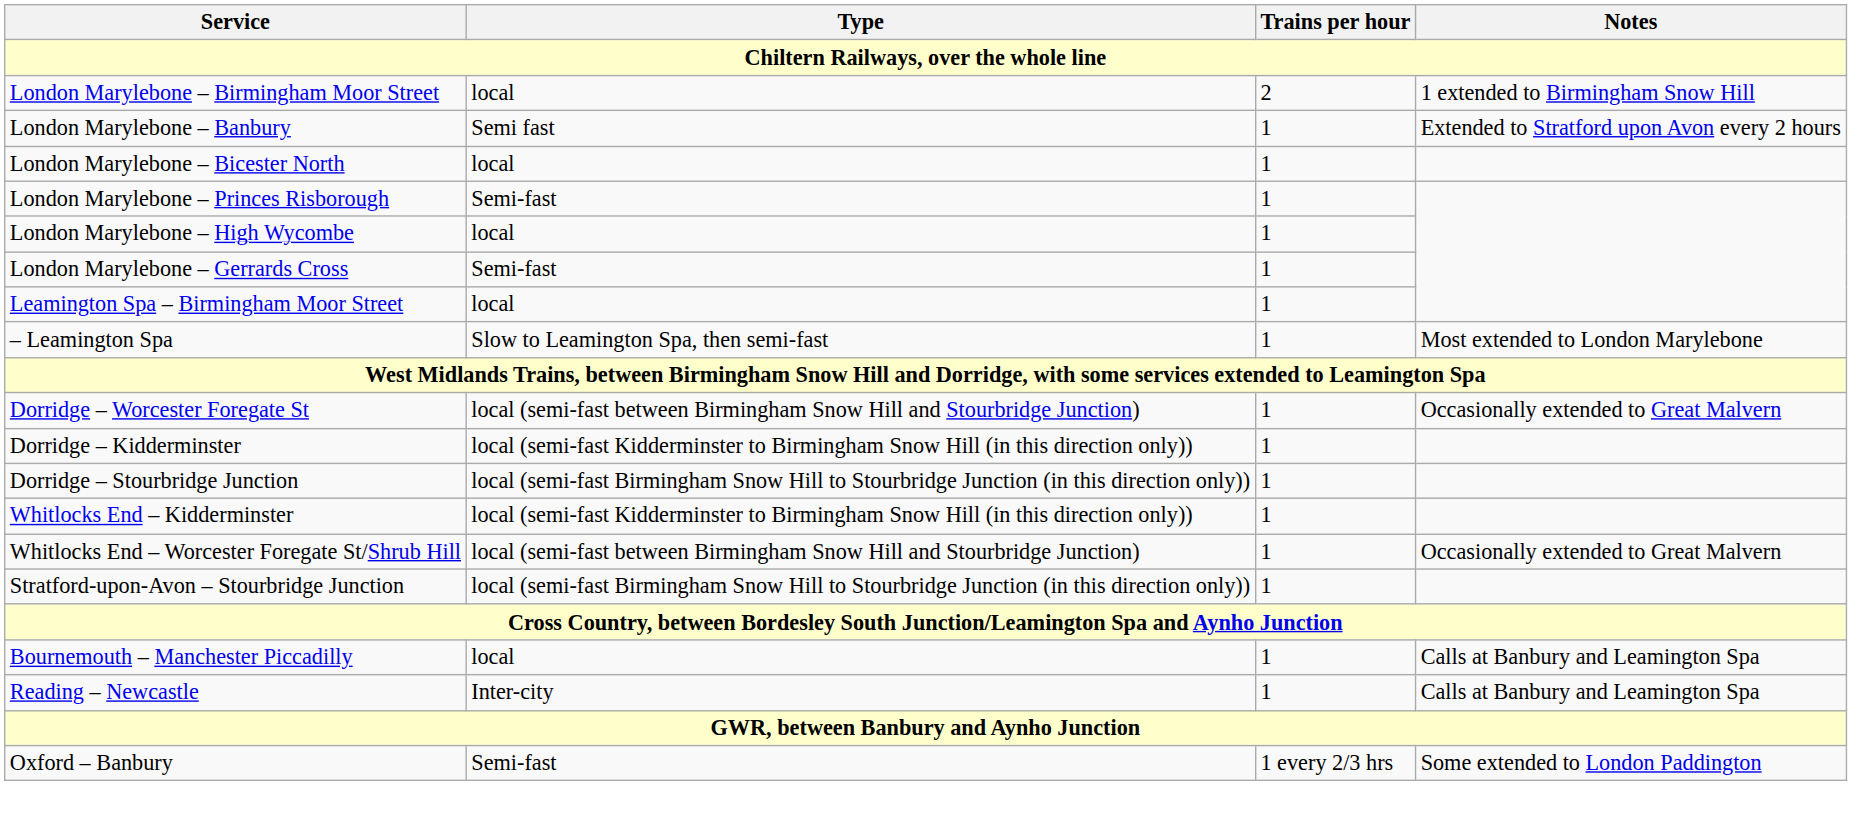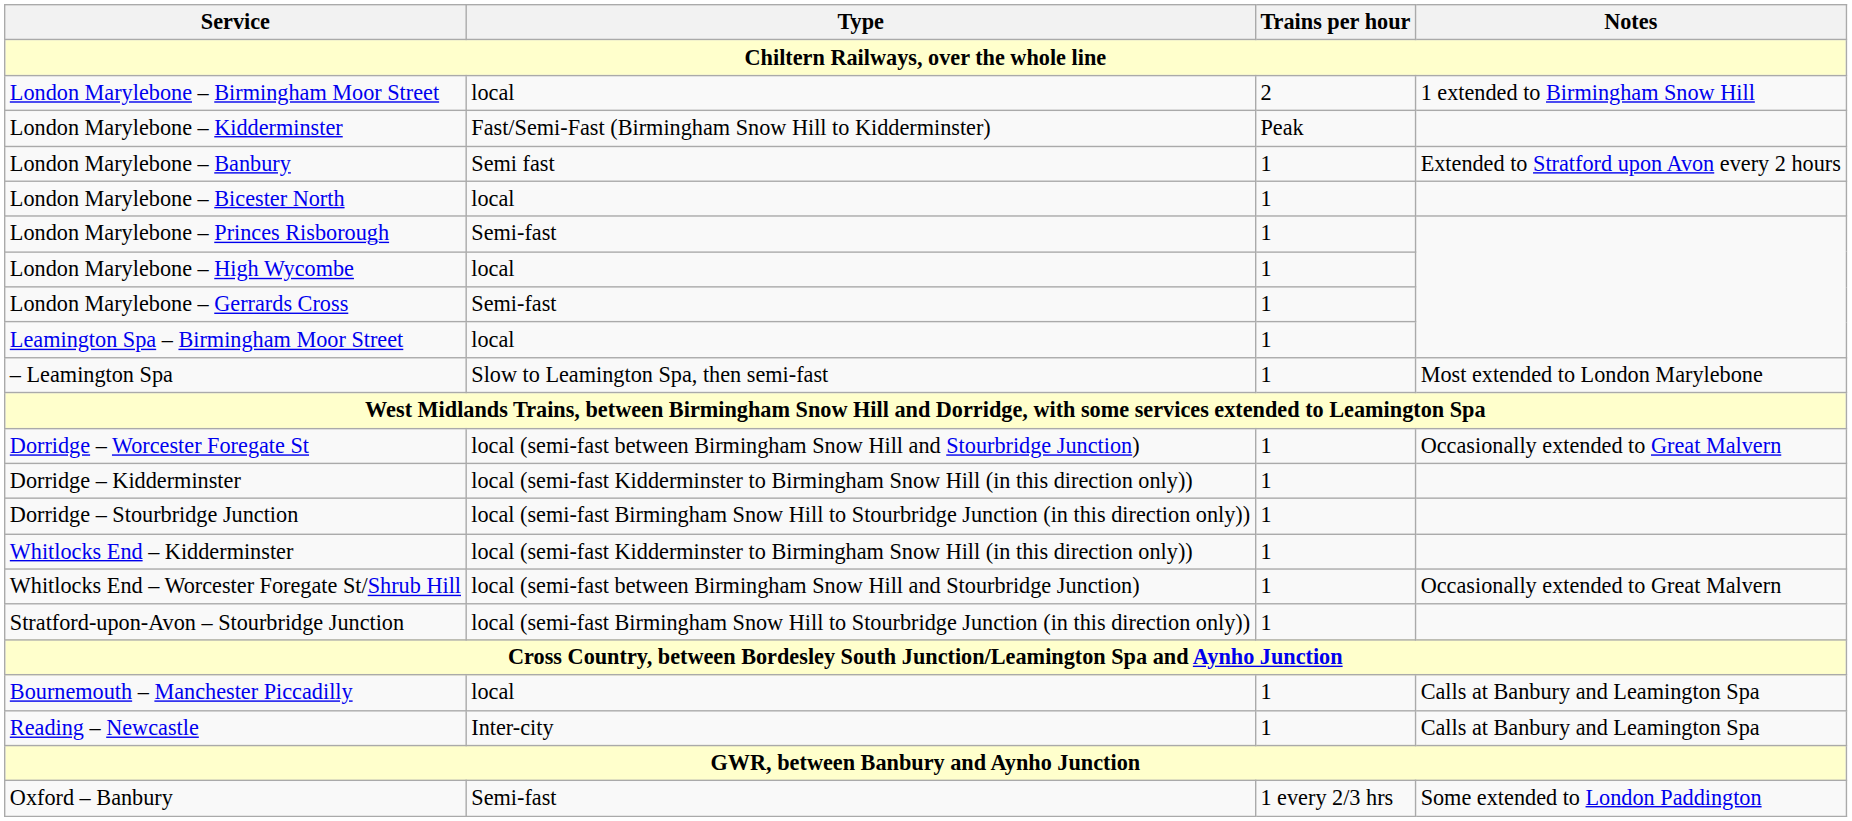+ row: London Marylebone – Kidderminster | Fast/Semi-Fast (Birmingham Snow Hill to Kidderminster) | Peak
